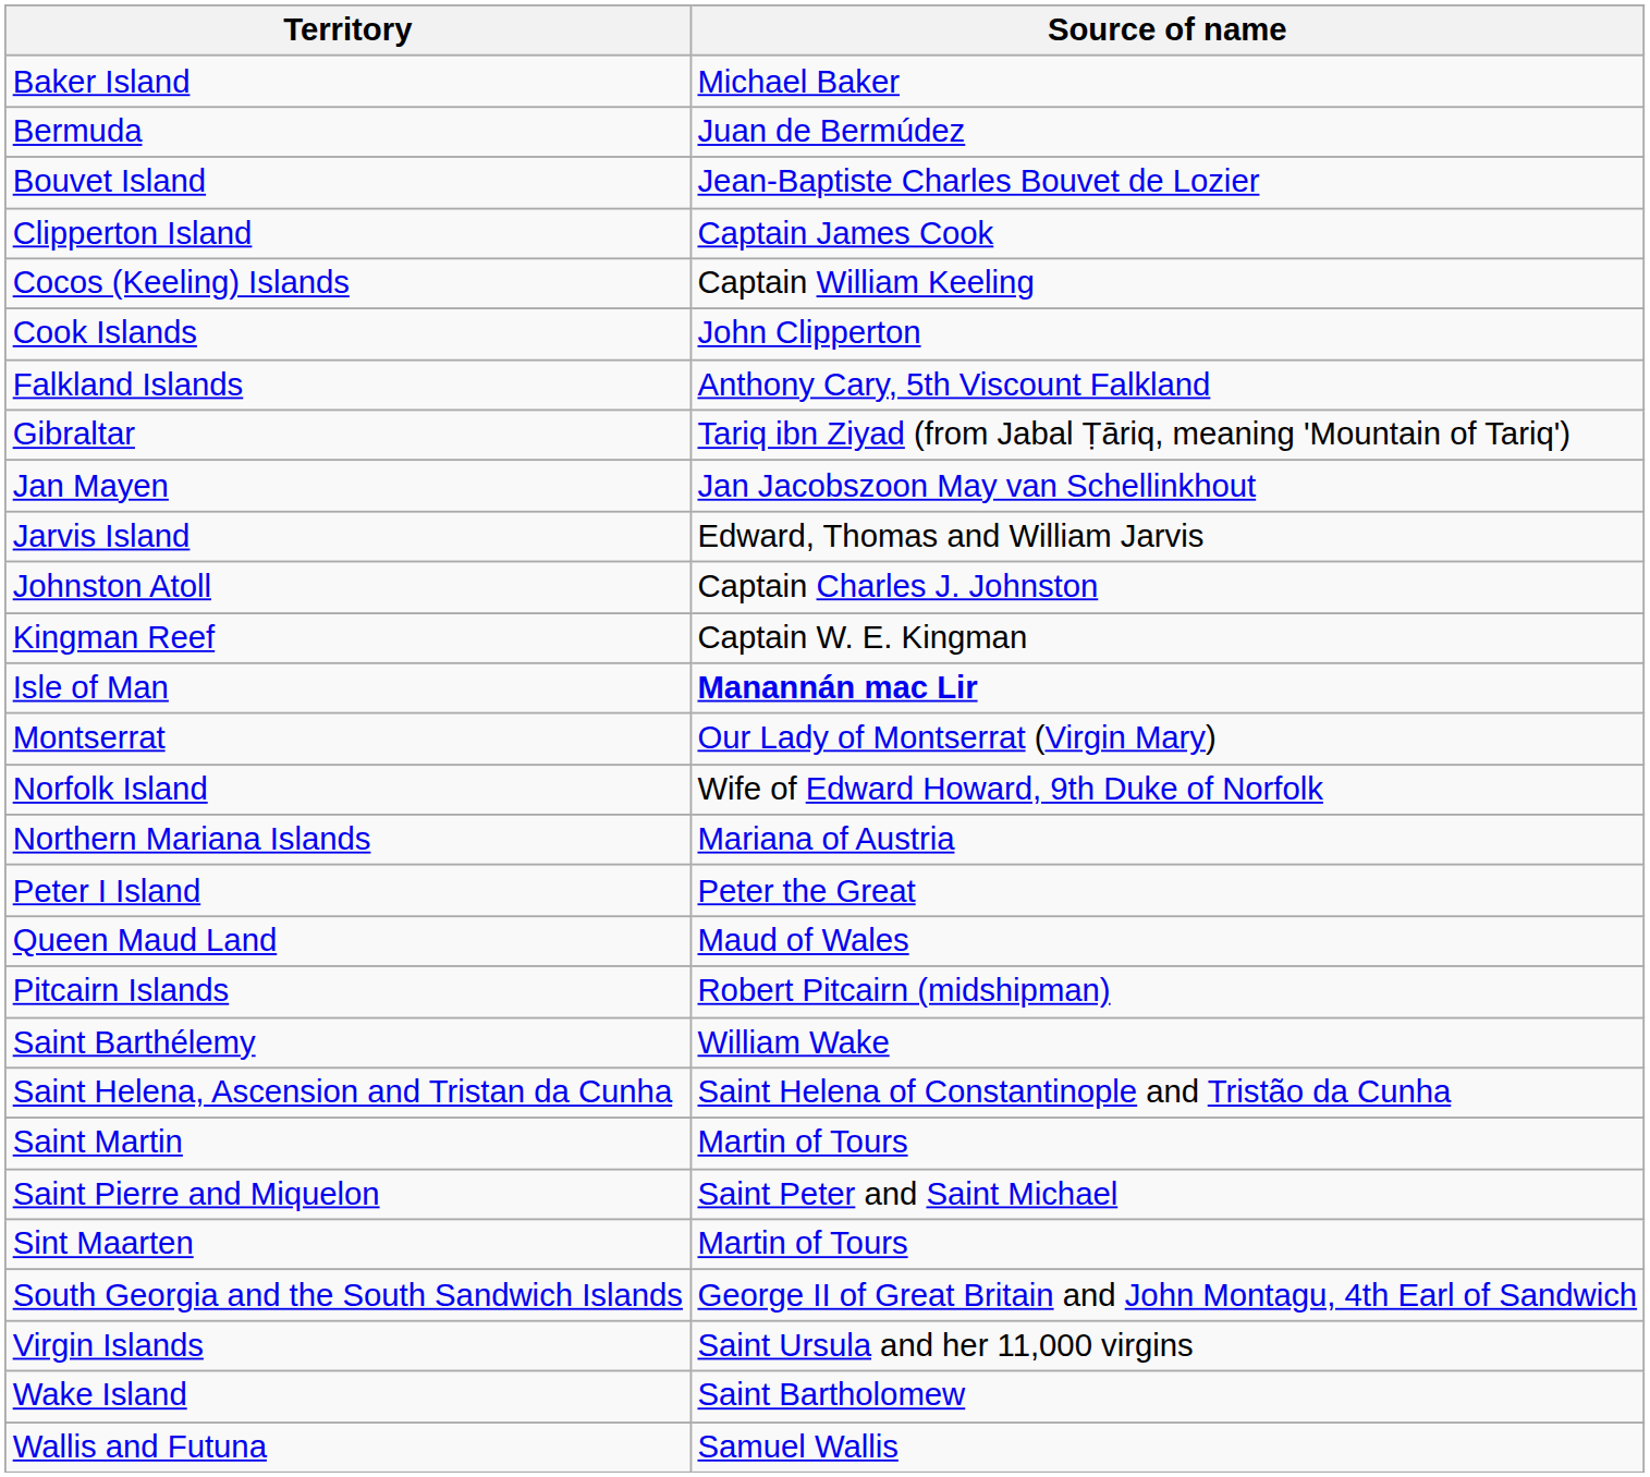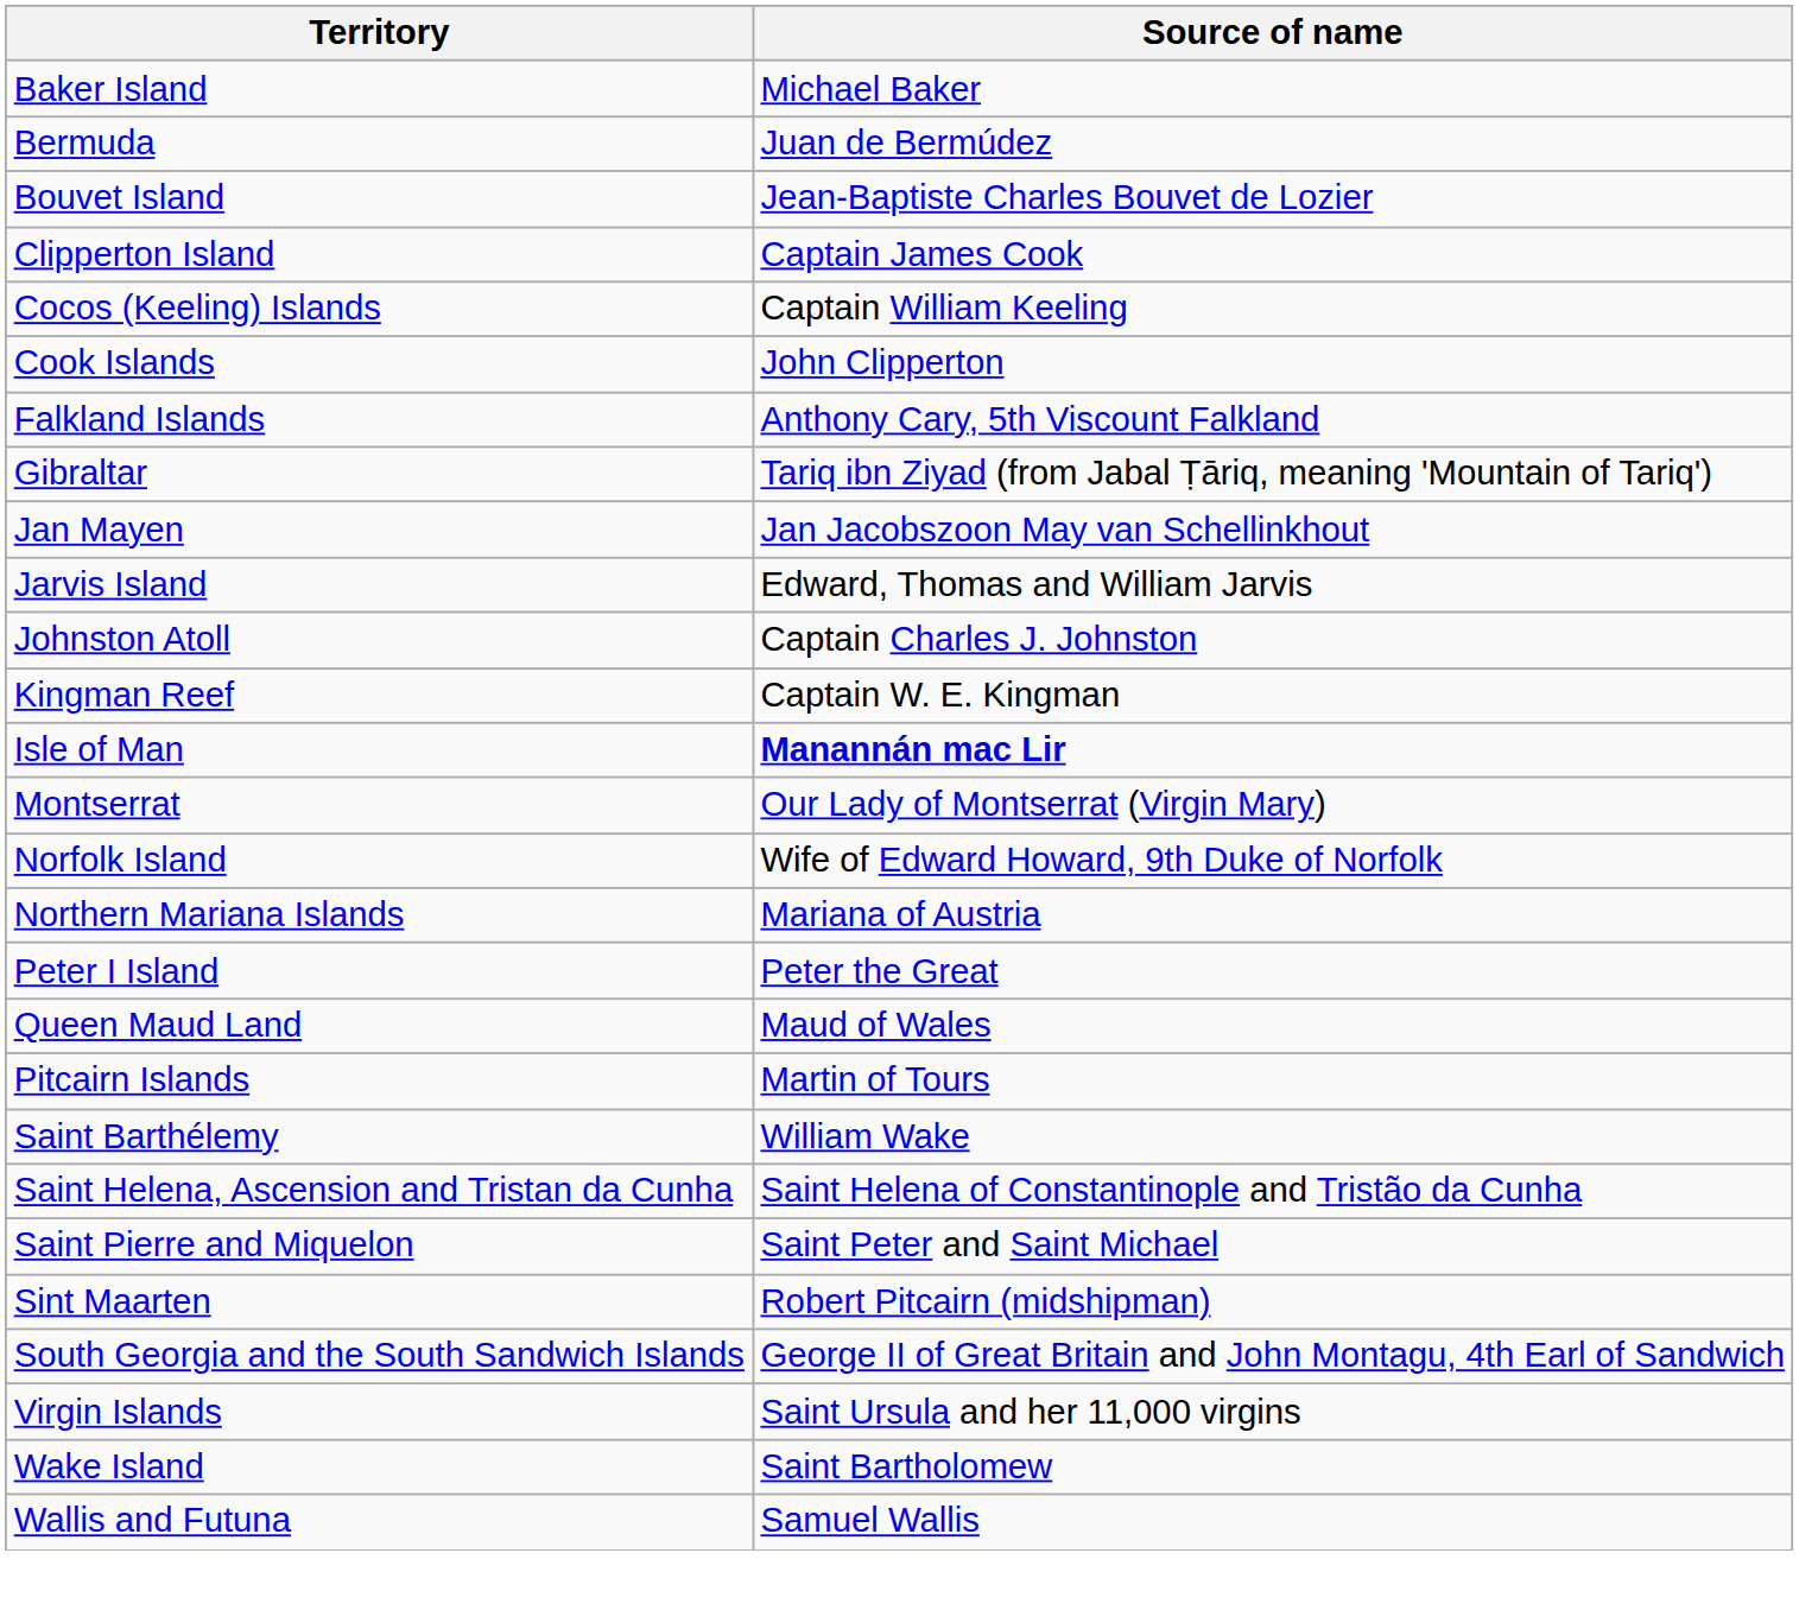Pitcairn Islands | Source of name: Robert Pitcairn (midshipman) -> Martin of Tours
- row: Saint Martin | Martin of Tours
Sint Maarten | Source of name: Martin of Tours -> Robert Pitcairn (midshipman)
